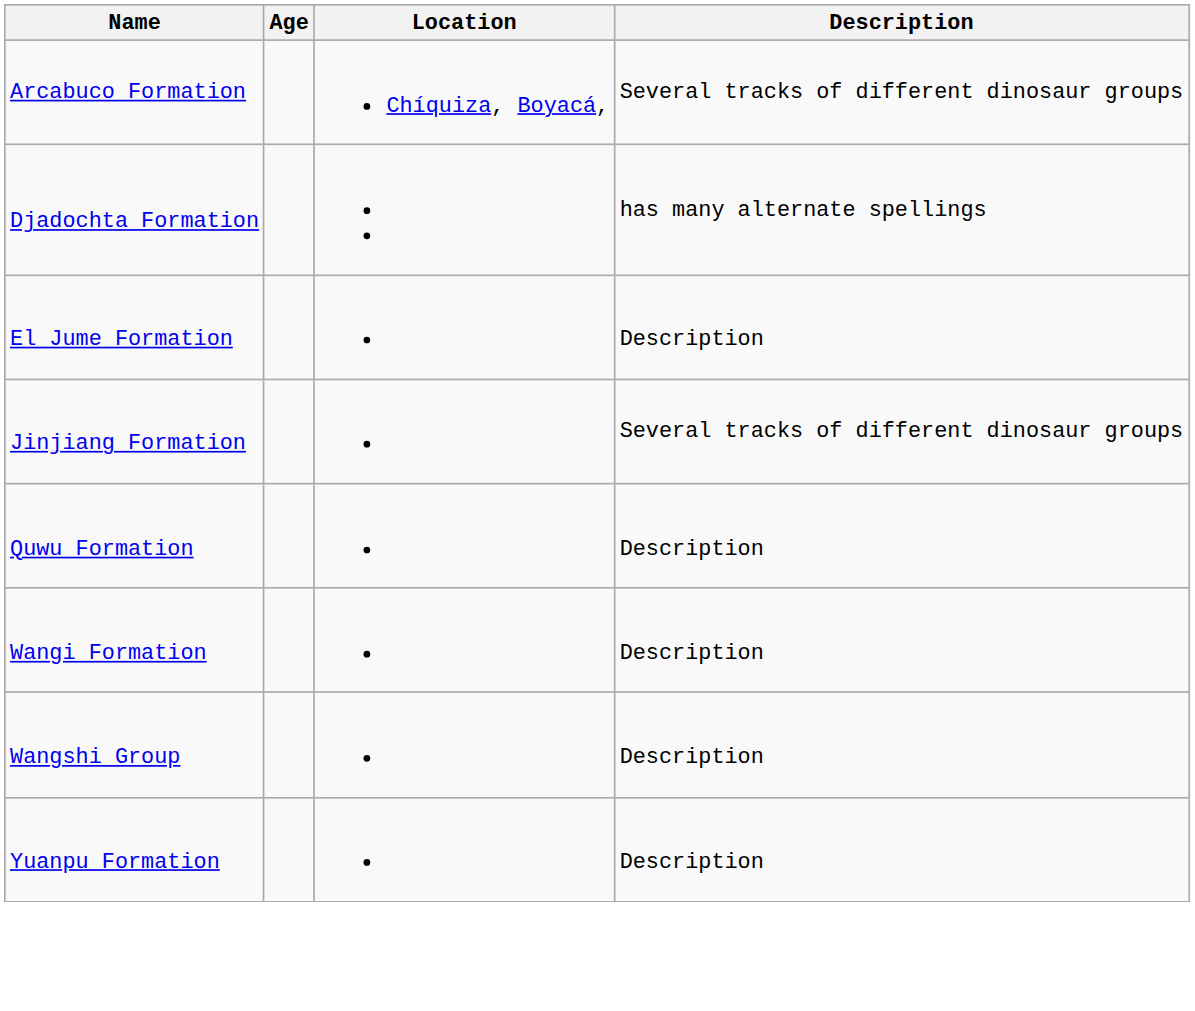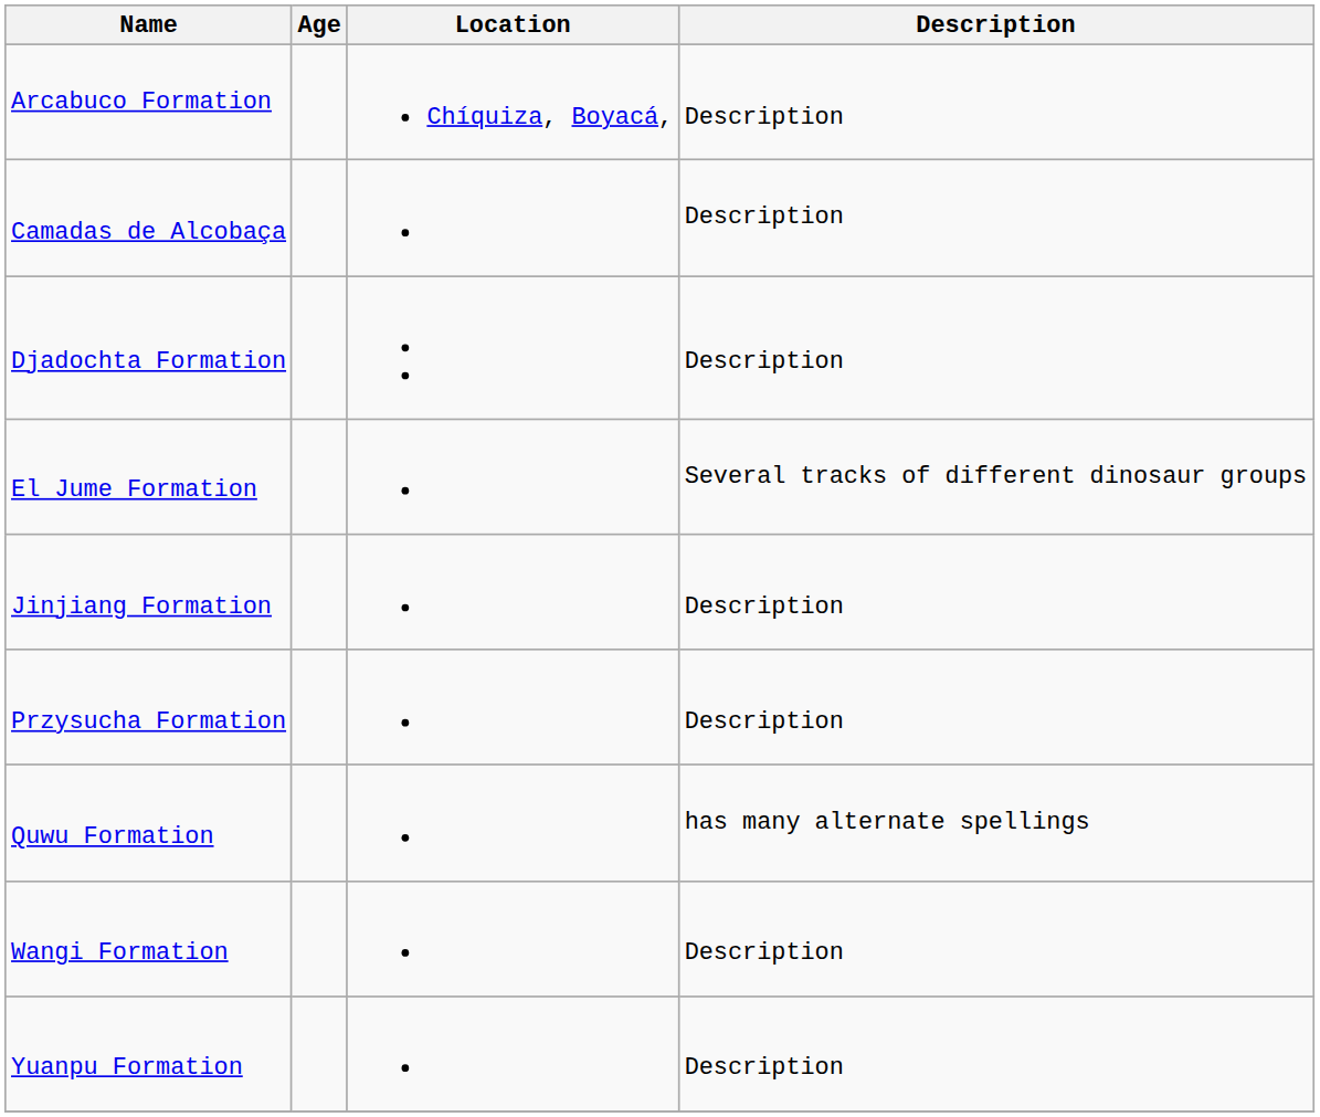Arcabuco Formation | Description: Several tracks of different dinosaur groups -> Description
+ row: Camadas de Alcobaça | Description
Djadochta Formation | Description: has many alternate spellings -> Description
El Jume Formation | Description: Description -> Several tracks of different dinosaur groups
Jinjiang Formation | Description: Several tracks of different dinosaur groups -> Description
+ row: Przysucha Formation | Description
Quwu Formation | Description: Description -> has many alternate spellings
- row: Wangshi Group | Description
